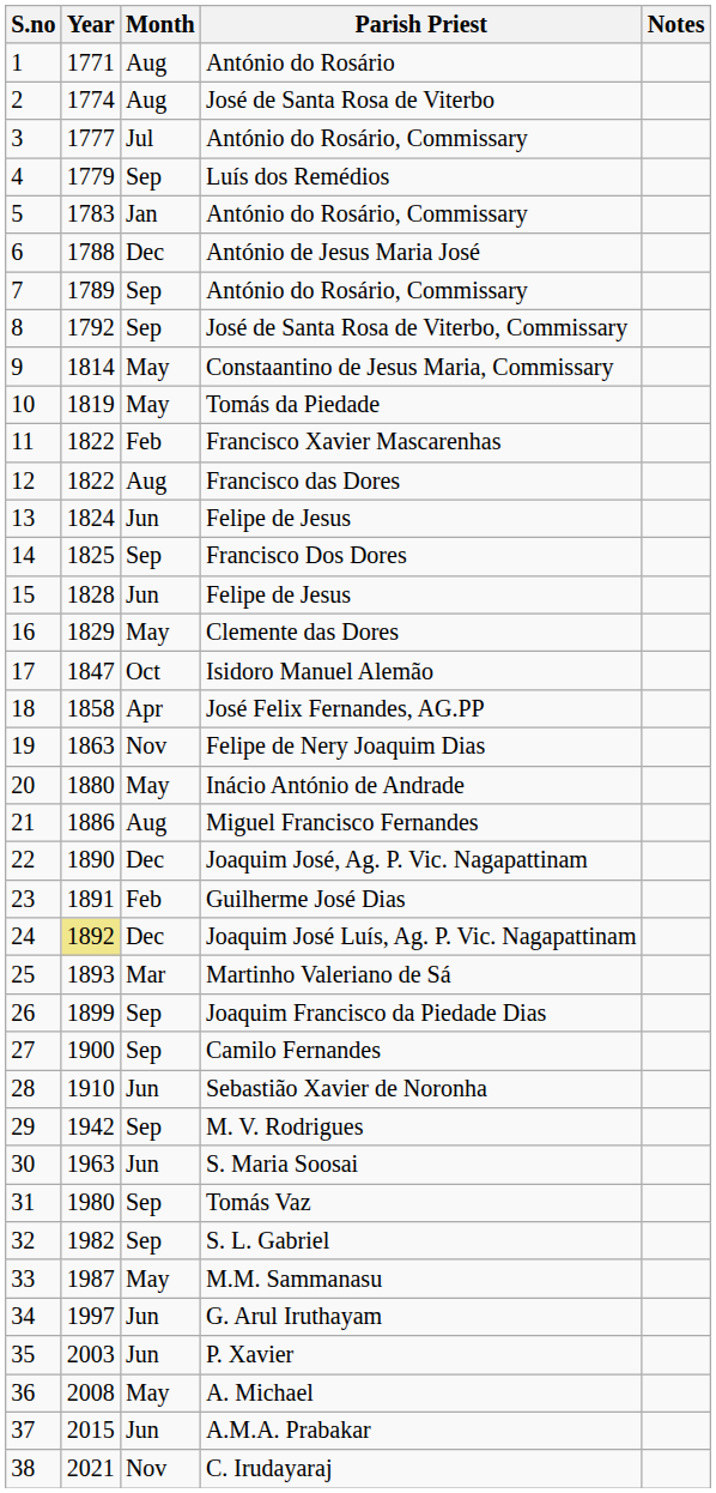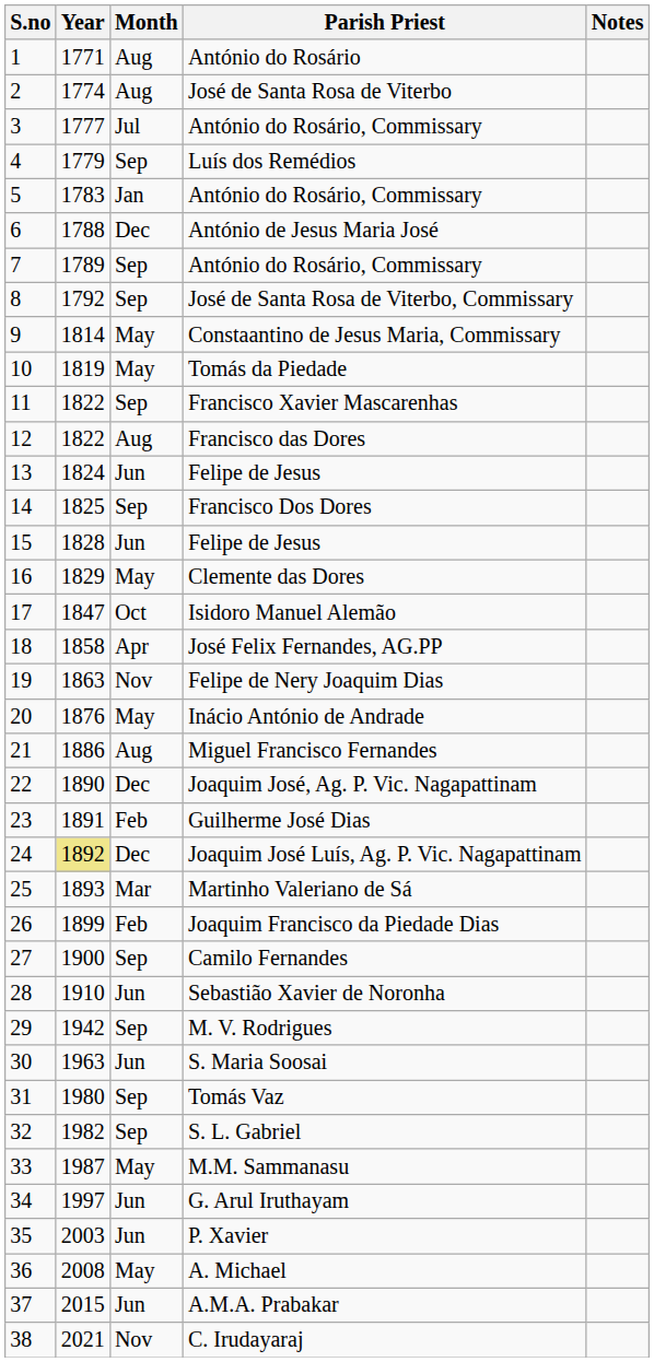Francisco Xavier Mascarenhas | Month: Feb -> Sep
Inácio António de Andrade | Year: 1880 -> 1876
Joaquim Francisco da Piedade Dias | Month: Sep -> Feb
